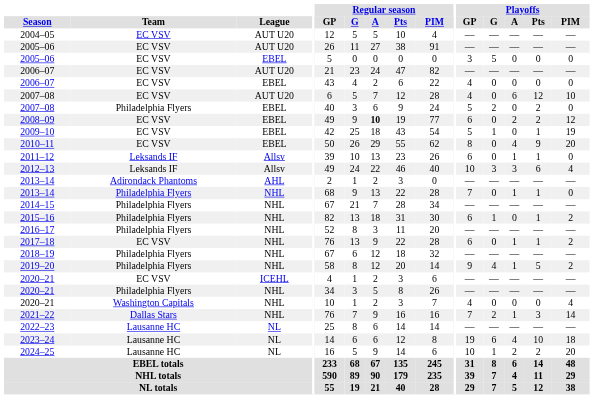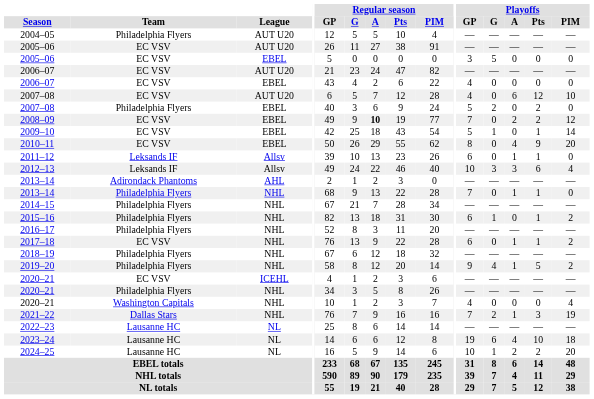2004–05 | Team: EC VSV -> Philadelphia Flyers
2008–09 | Playoffs / GP: 6 -> 7
2009–10 | Playoffs / PIM: 19 -> 14
2021–22 | Playoffs / PIM: 14 -> 19
